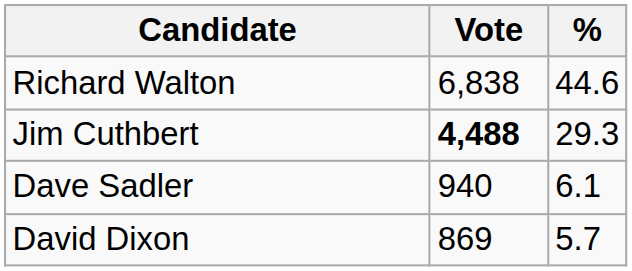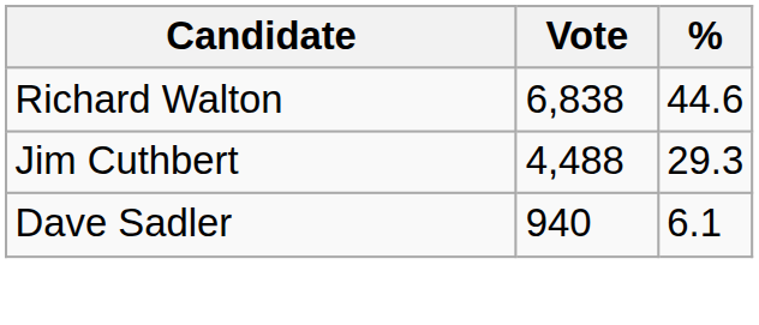Jim Cuthbert | Vote: bold -> normal
- row: David Dixon | 869 | 5.7
